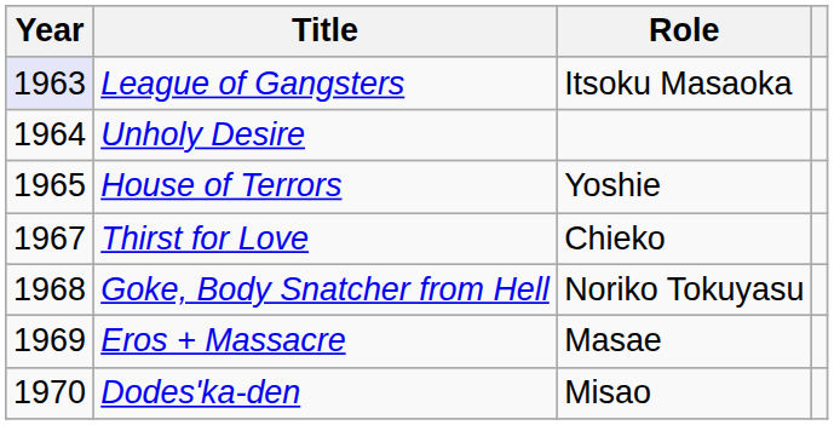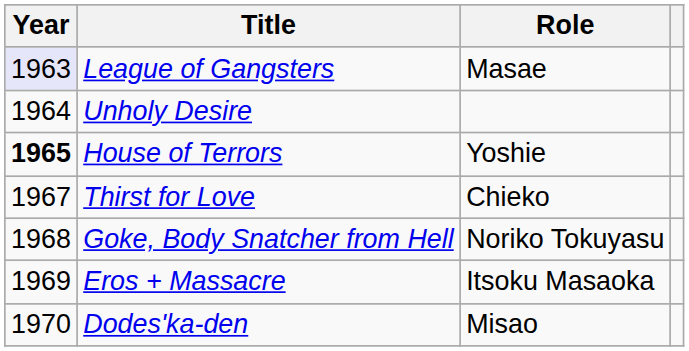League of Gangsters | Role: Itsoku Masaoka -> Masae
House of Terrors | Year: normal -> bold
Eros + Massacre | Role: Masae -> Itsoku Masaoka
